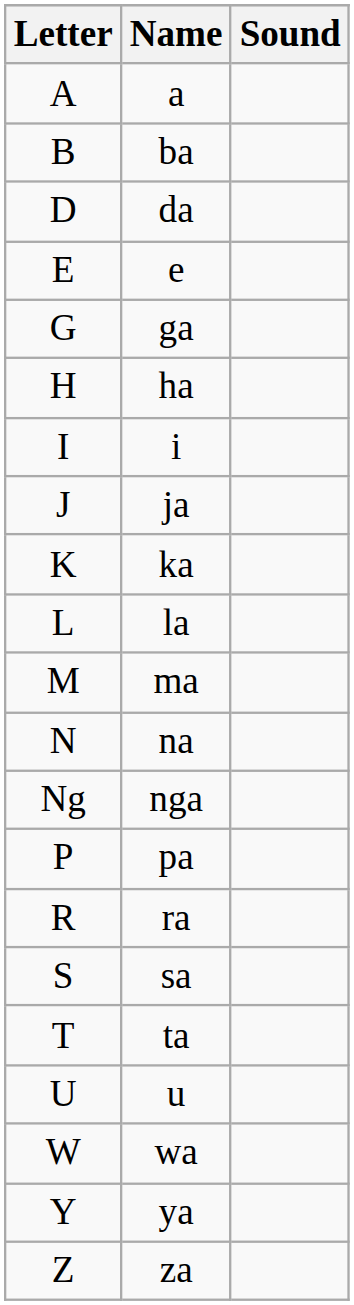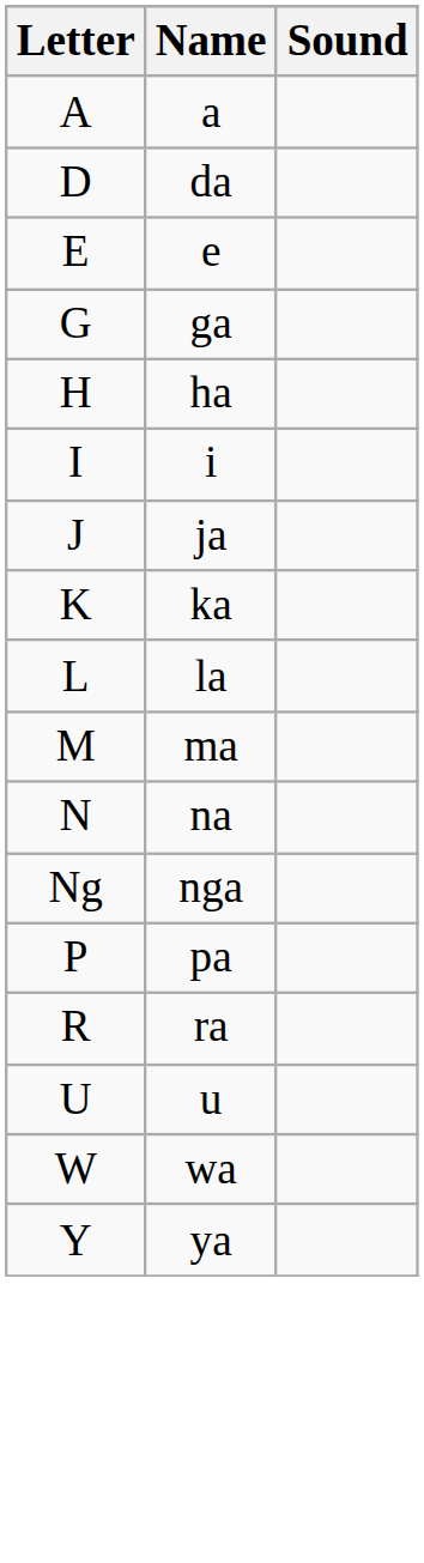- row: B | ba
- row: S | sa
- row: T | ta
- row: Z | za
